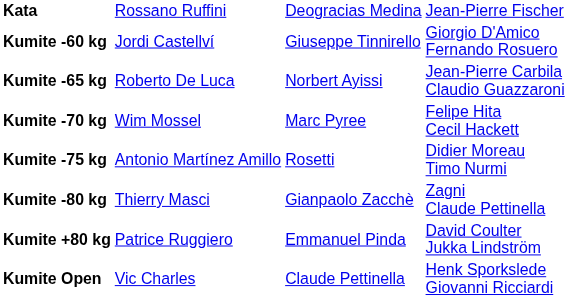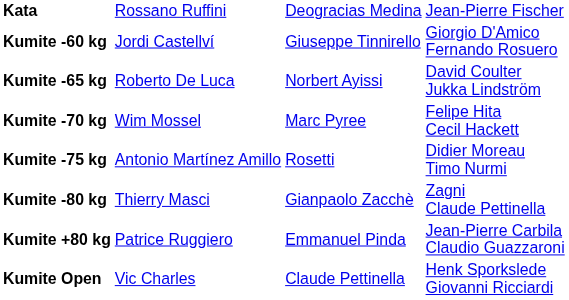Kumite -65 kg | column 4: Jean-Pierre Carbila Claudio Guazzaroni -> David Coulter Jukka Lindström
Kumite +80 kg | column 4: David Coulter Jukka Lindström -> Jean-Pierre Carbila Claudio Guazzaroni
